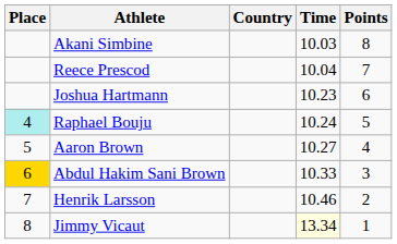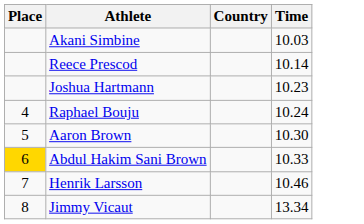- column: Points | 8 | 7 | 6 | 5 | 4 | 3 | 2 | 1
Reece Prescod | Time: 10.04 -> 10.14
Raphael Bouju | Place: paleturquoise background -> no background
Aaron Brown | Time: 10.27 -> 10.30
Jimmy Vicaut | Time: lightyellow background -> no background
